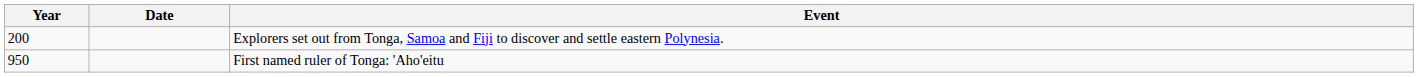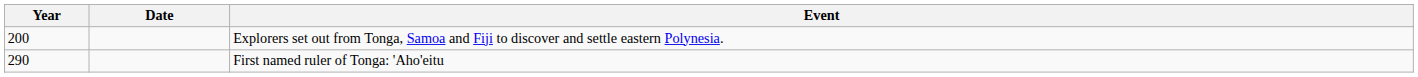First named ruler of Tonga: 'Aho'eitu | Year: 950 -> 290
